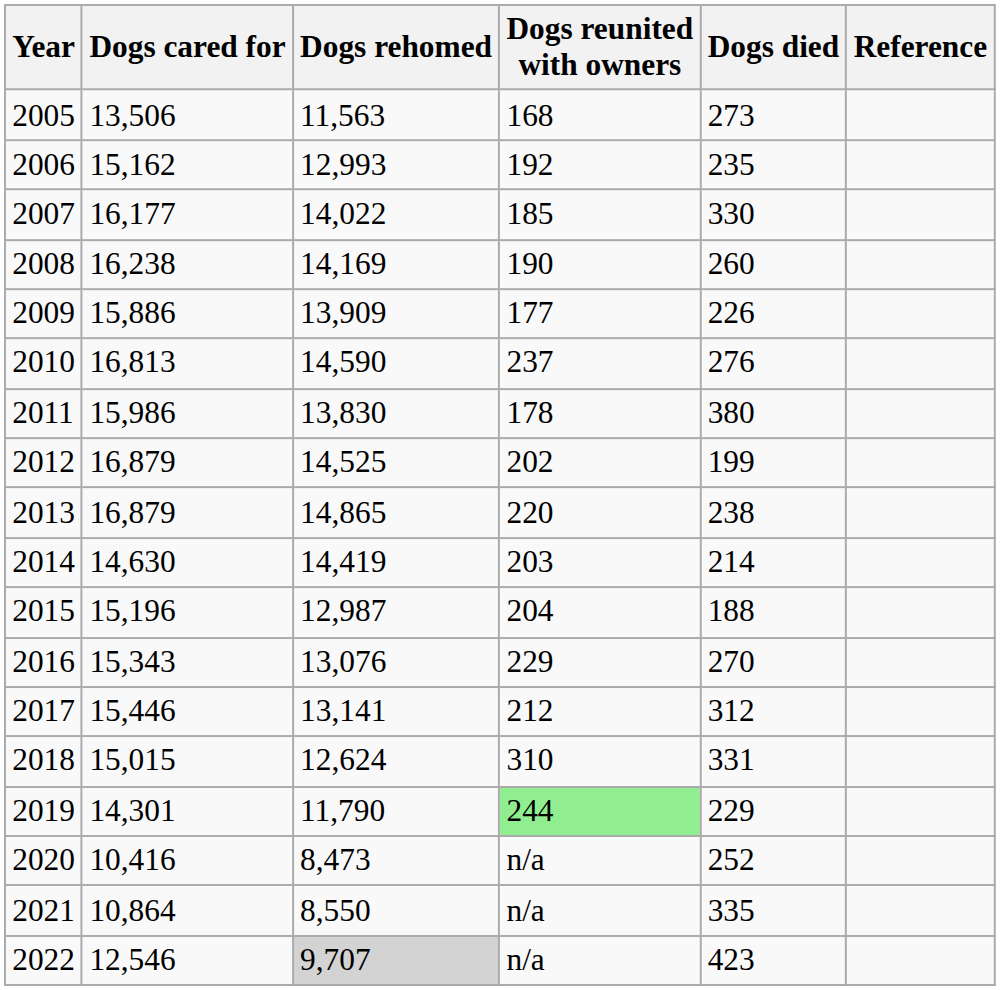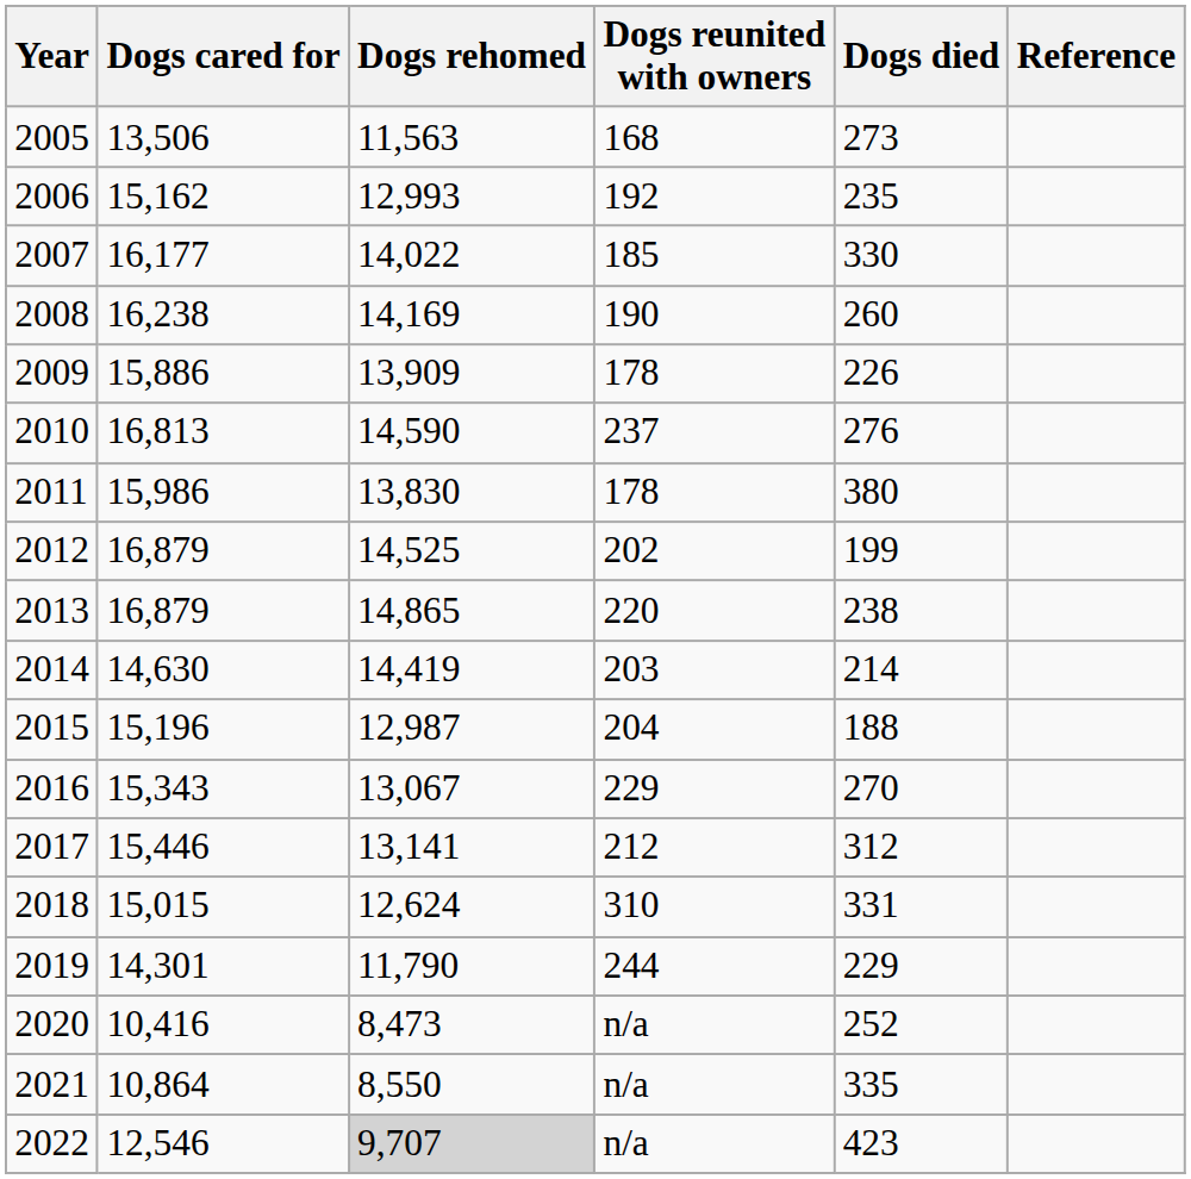2009 | Dogs reunited with owners: 177 -> 178
2016 | Dogs rehomed: 13,076 -> 13,067
2019 | Dogs reunited with owners: lightgreen background -> no background
